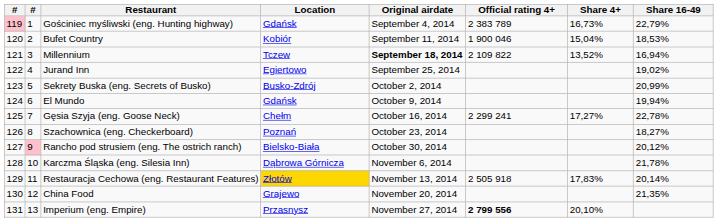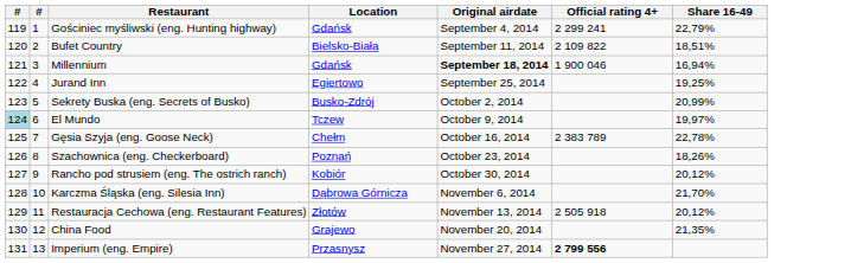- column: Share 4+ | 16,73% | 15,04% | 13,52% | 17,27% | 17,83% | 20,10%
Gościniec myśliwski (eng. Hunting highway) | column 1: pink background -> no background
Gościniec myśliwski (eng. Hunting highway) | Official rating 4+: 2 383 789 -> 2 299 241
Bufet Country | Location: Kobiór -> Bielsko-Biała
Bufet Country | Official rating 4+: 1 900 046 -> 2 109 822
Bufet Country | Share 16-49: 18,53% -> 18,51%
Millennium | Location: Tczew -> Gdańsk
Millennium | Official rating 4+: 2 109 822 -> 1 900 046
Jurand Inn | Share 16-49: 19,02% -> 19,25%
El Mundo | column 1: no background -> lightblue background
El Mundo | Location: Gdańsk -> Tczew
El Mundo | Share 16-49: 19,94% -> 19,97%
Gęsia Szyja (eng. Goose Neck) | Official rating 4+: 2 299 241 -> 2 383 789
Szachownica (eng. Checkerboard) | Share 16-49: 18,27% -> 18,26%
Rancho pod strusiem (eng. The ostrich ranch) | column 2: pink background -> no background
Rancho pod strusiem (eng. The ostrich ranch) | Location: Bielsko-Biała -> Kobiór
Karczma Śląska (eng. Silesia Inn) | Share 16-49: 21,78% -> 21,70%
Restauracja Cechowa (eng. Restaurant Features) | Location: gold background -> no background
Restauracja Cechowa (eng. Restaurant Features) | Share 16-49: 20,14% -> 20,12%
